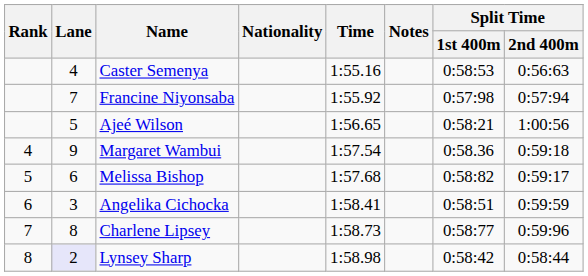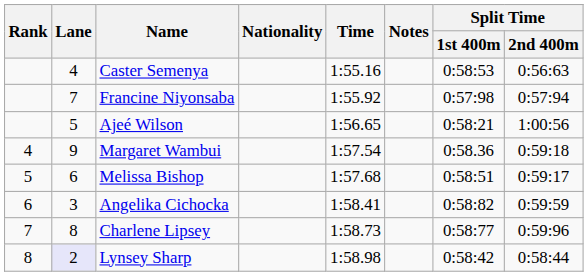Melissa Bishop | Split Time / 1st 400m: 0:58:82 -> 0:58:51
Angelika Cichocka | Split Time / 1st 400m: 0:58:51 -> 0:58:82
